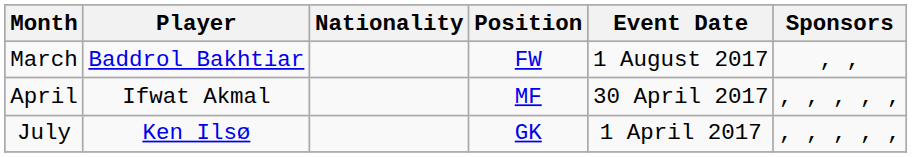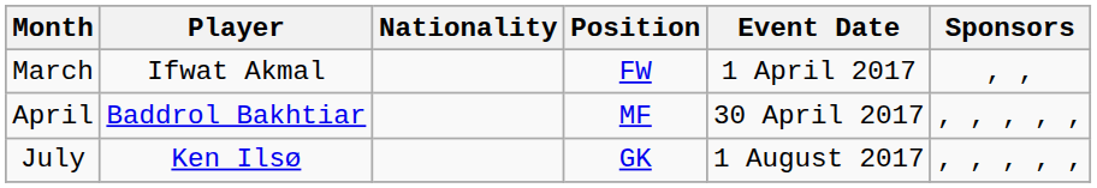March | Player: Baddrol Bakhtiar -> Ifwat Akmal
March | Event Date: 1 August 2017 -> 1 April 2017
April | Player: Ifwat Akmal -> Baddrol Bakhtiar
July | Event Date: 1 April 2017 -> 1 August 2017
